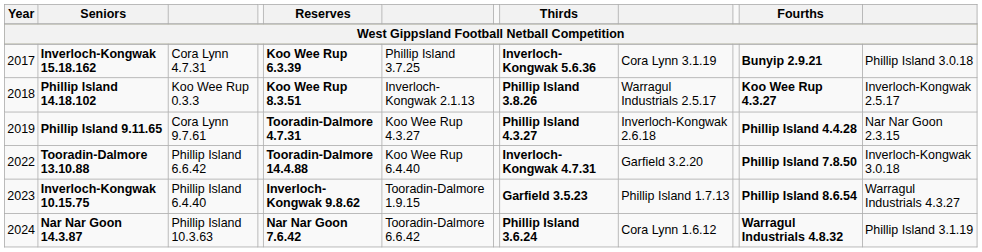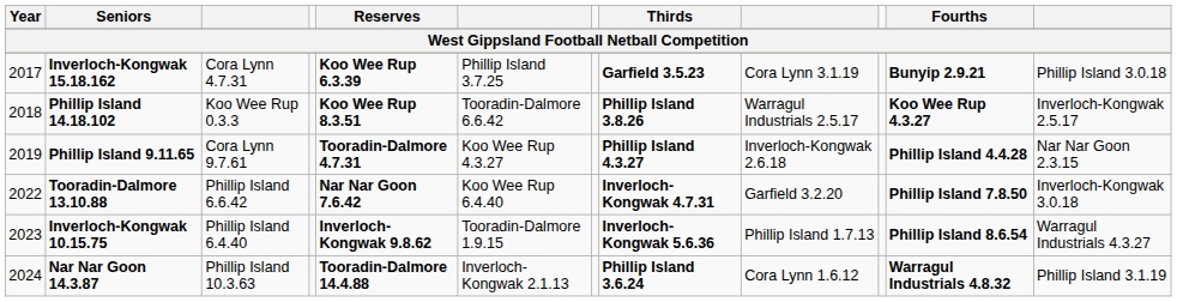Inverloch-Kongwak 15.18.162 | Thirds: Inverloch-Kongwak 5.6.36 -> Garfield 3.5.23
Phillip Island 14.18.102 | column 6: Inverloch-Kongwak 2.1.13 -> Tooradin-Dalmore 6.6.42
Tooradin-Dalmore 13.10.88 | Reserves: Tooradin-Dalmore 14.4.88 -> Nar Nar Goon 7.6.42
Inverloch-Kongwak 10.15.75 | Thirds: Garfield 3.5.23 -> Inverloch-Kongwak 5.6.36
Nar Nar Goon 14.3.87 | Reserves: Nar Nar Goon 7.6.42 -> Tooradin-Dalmore 14.4.88
Nar Nar Goon 14.3.87 | column 6: Tooradin-Dalmore 6.6.42 -> Inverloch-Kongwak 2.1.13
